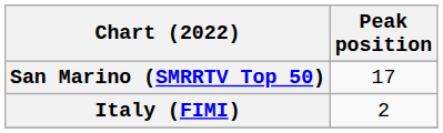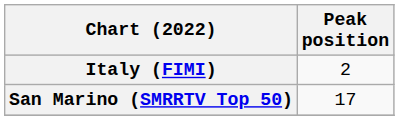rows swapped: Italy (FIMI) <-> San Marino (SMRRTV Top 50)
